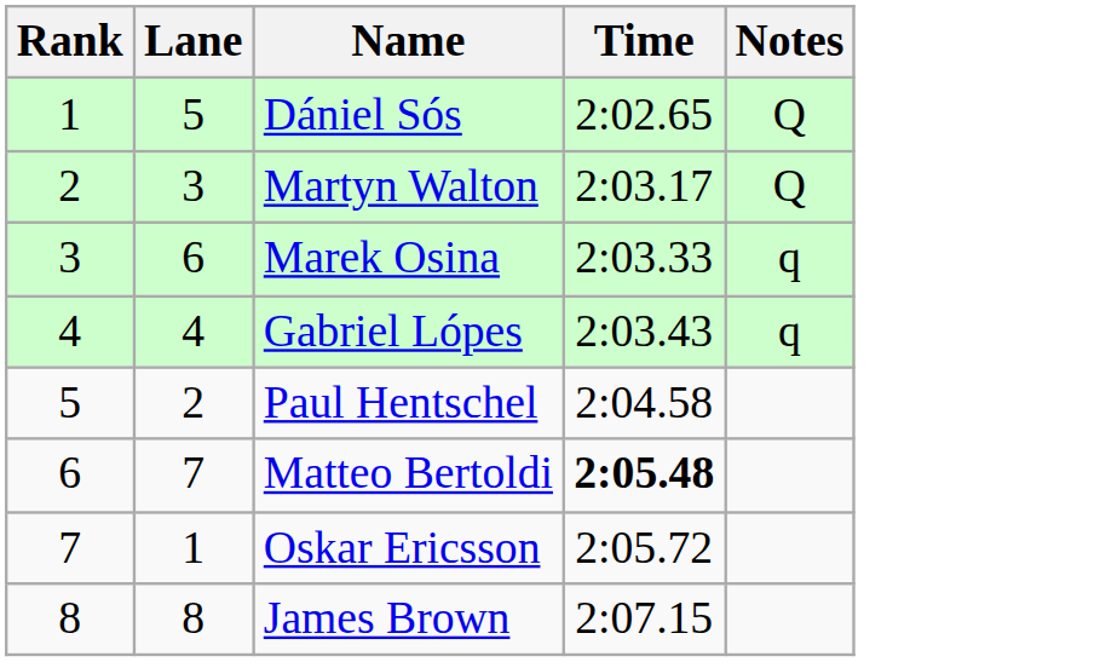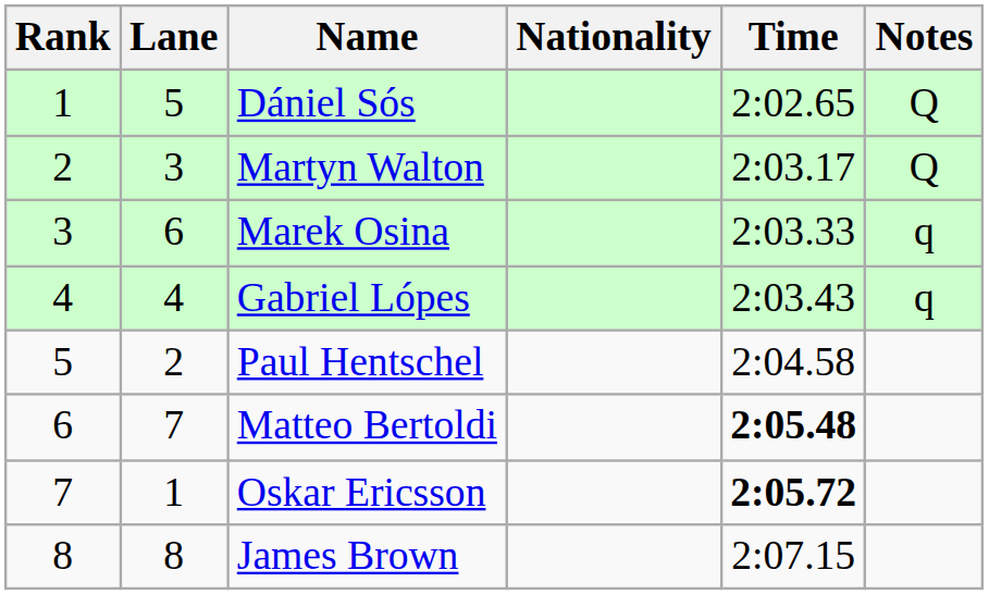+ column: Nationality
Oskar Ericsson | Time: normal -> bold
